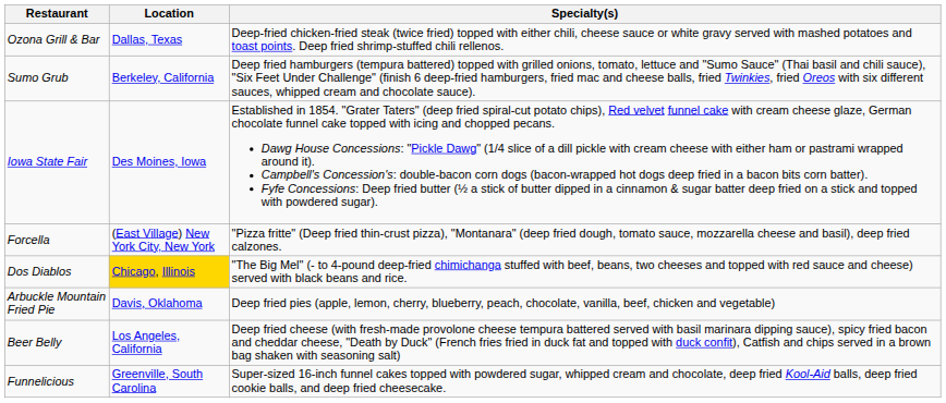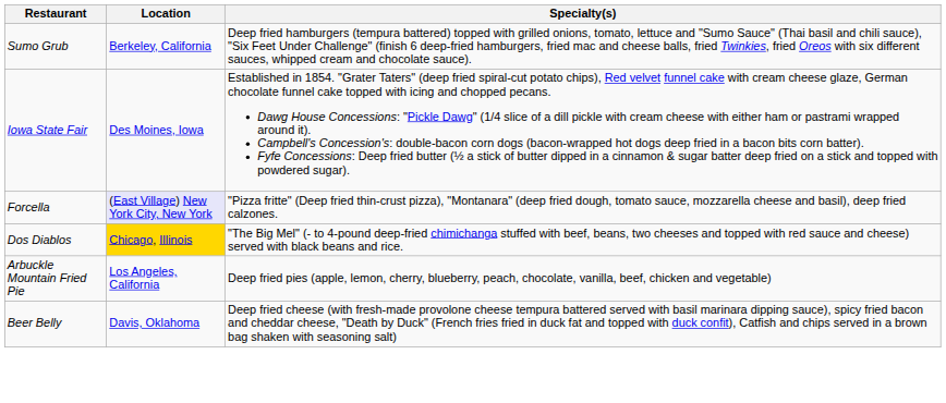- row: Ozona Grill & Bar | Dallas, Texas | Deep-fried chicken-fried steak (twice fried) topped with either chili, cheese sauce or white gravy served with mashed potatoes and toast points. Deep fried shrimp-stuffed chili rellenos.
Forcella | Location: no background -> lavender background
Arbuckle Mountain Fried Pie | Location: Davis, Oklahoma -> Los Angeles, California
Beer Belly | Location: Los Angeles, California -> Davis, Oklahoma
- row: Funnelicious | Greenville, South Carolina | Super-sized 16-inch funnel cakes topped with powdered sugar, whipped cream and chocolate, deep fried Kool-Aid balls, deep fried cookie balls, and deep fried cheesecake.
